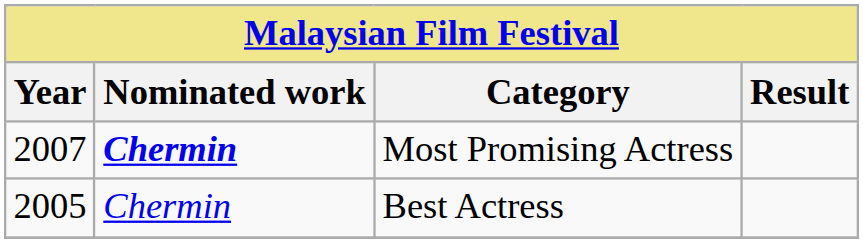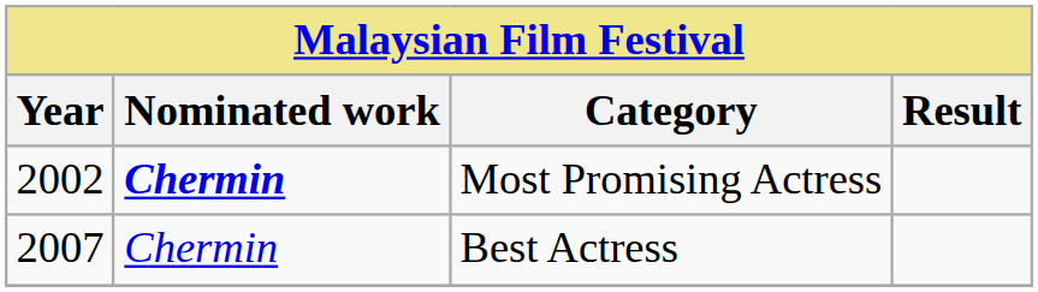Most Promising Actress | Year: 2007 -> 2002
Best Actress | Year: 2005 -> 2007
